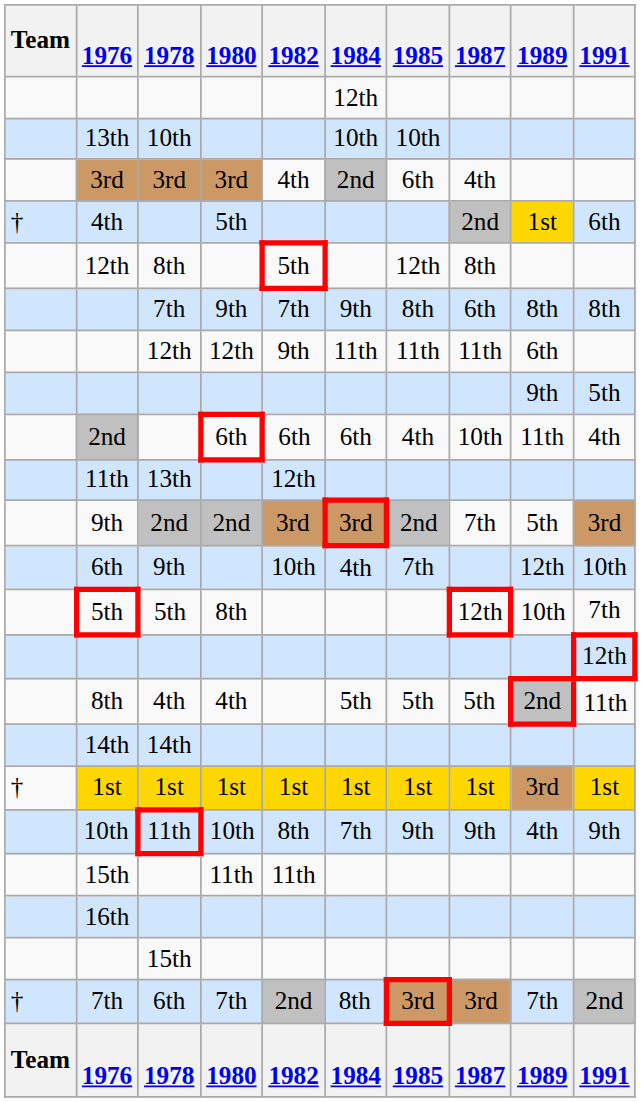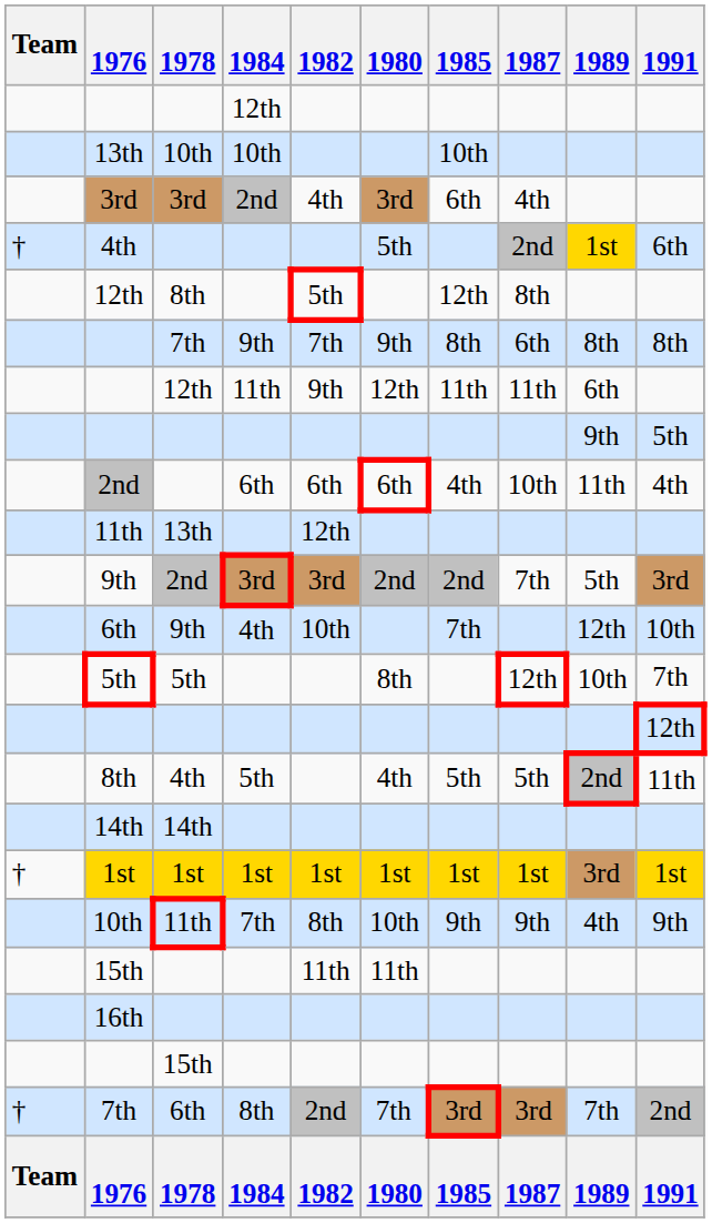columns swapped: 1980 <-> 1984
